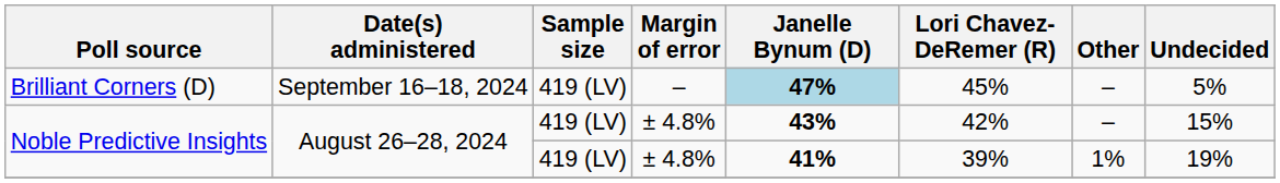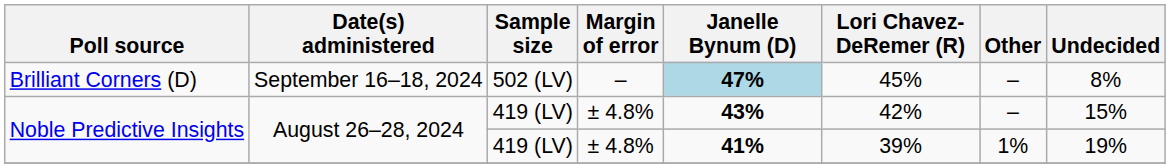Brilliant Corners (D) | Sample size: 419 (LV) -> 502 (LV)
Brilliant Corners (D) | Undecided: 5% -> 8%
